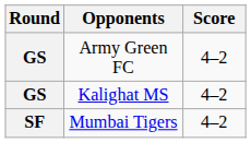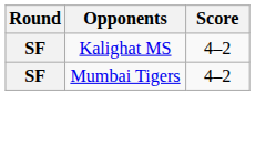- row: GS | Army Green FC | 4–2
Kalighat MS | Round: GS -> SF
